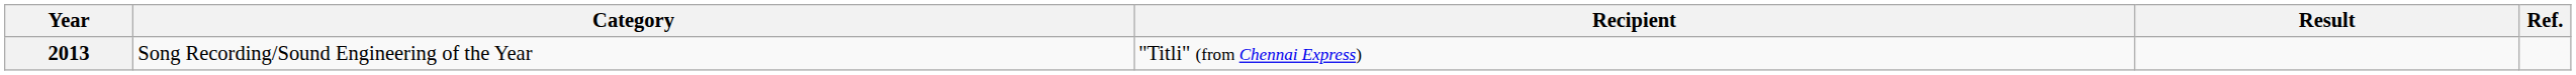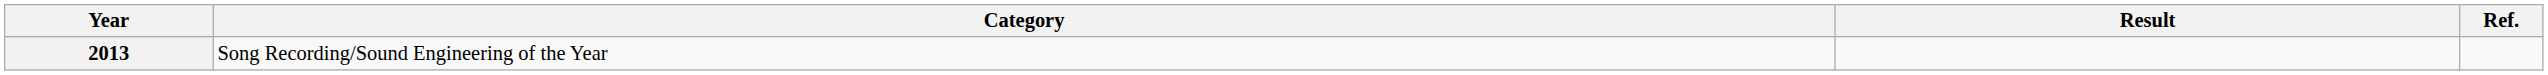- column: Recipient | "Titli" (from Chennai Express)
